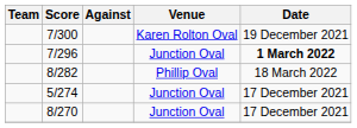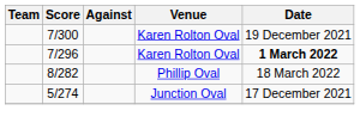7/296 | Venue: Junction Oval -> Karen Rolton Oval
- row: 8/270 | Junction Oval | 17 December 2021
